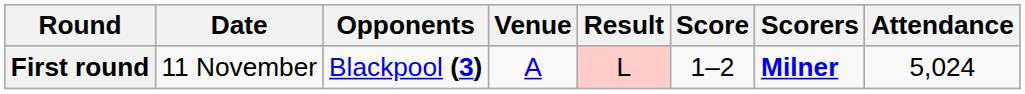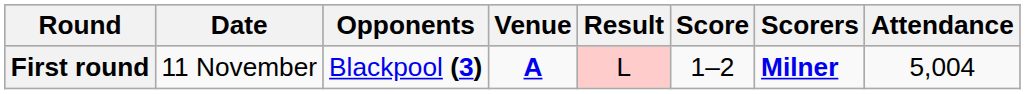First round | Venue: normal -> bold
First round | Attendance: 5,024 -> 5,004
